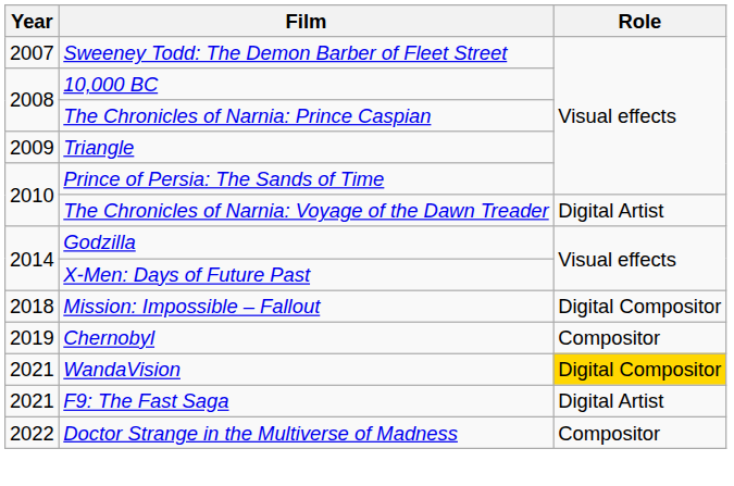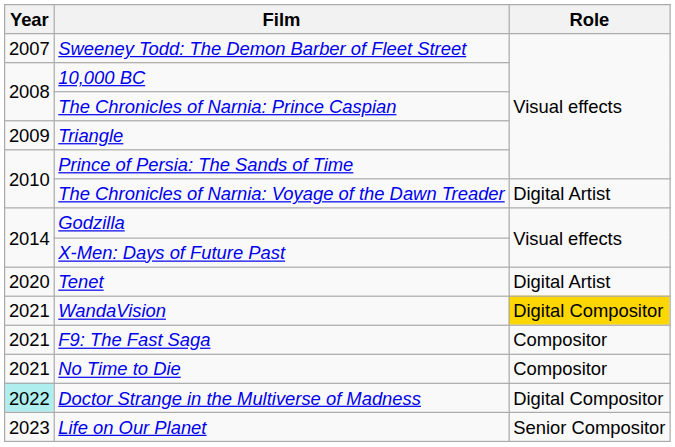- row: 2018 | Mission: Impossible – Fallout | Digital Compositor
- row: 2019 | Chernobyl | Compositor
+ row: 2020 | Tenet | Digital Artist
F9: The Fast Saga | Role: Digital Artist -> Compositor
+ row: 2021 | No Time to Die | Compositor
Doctor Strange in the Multiverse of Madness | Year: no background -> paleturquoise background
Doctor Strange in the Multiverse of Madness | Role: Compositor -> Digital Compositor
+ row: 2023 | Life on Our Planet | Senior Compositor
